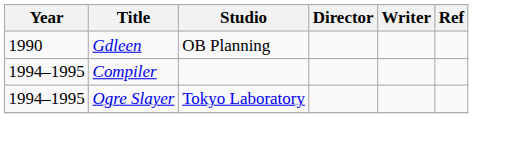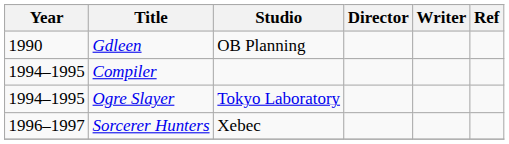+ row: 1996–1997 | Sorcerer Hunters | Xebec
